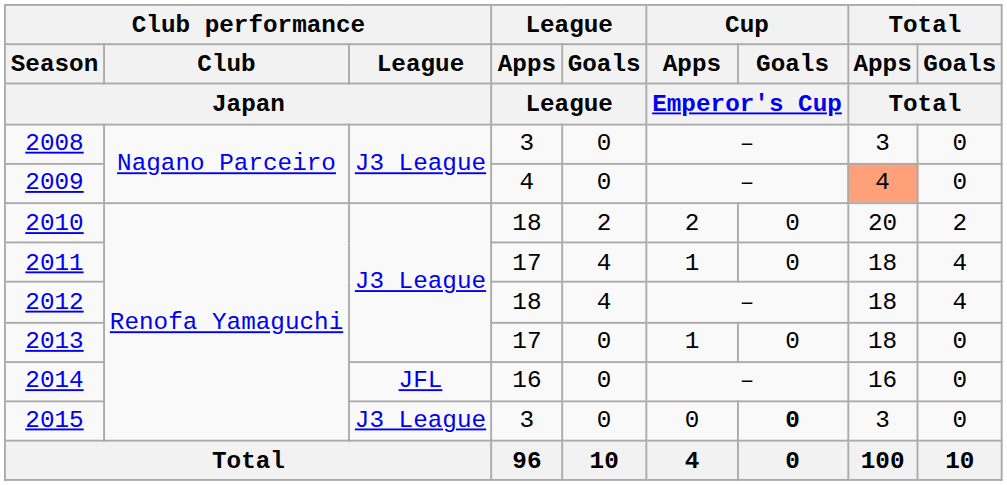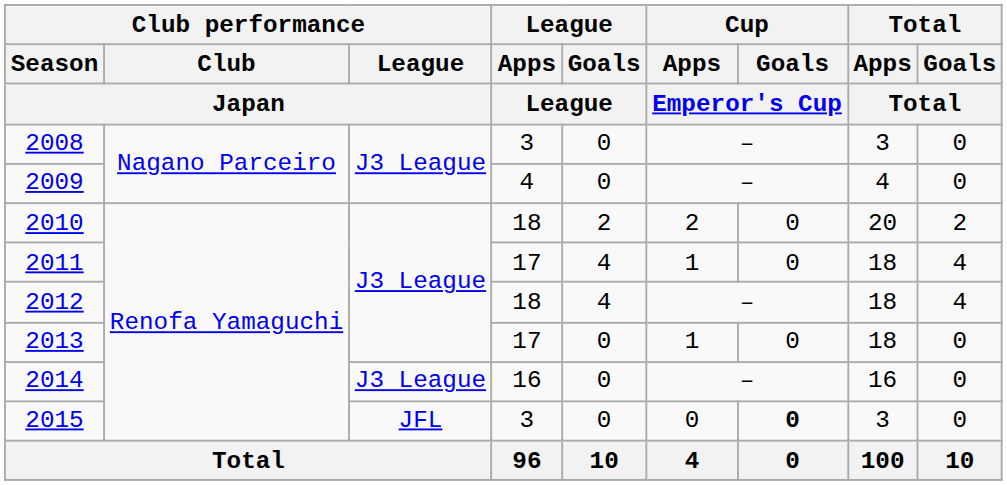2009 | Total / Apps / Total: lightsalmon background -> no background
2014 | Club performance / League / Japan: JFL -> J3 League
2015 | Club performance / League / Japan: J3 League -> JFL
